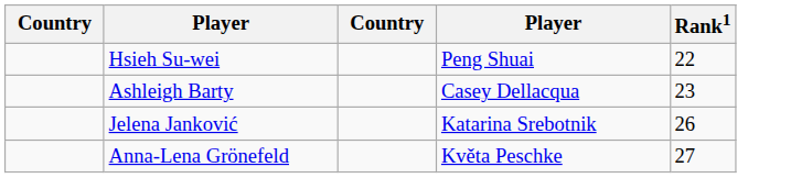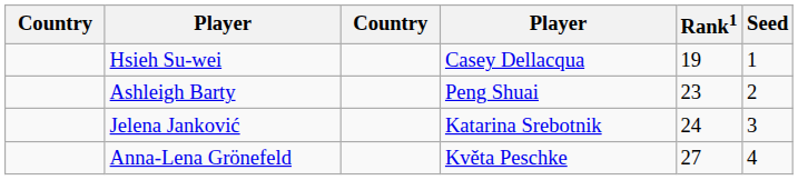+ column: Seed | 1 | 2 | 3 | 4
Hsieh Su-wei | column 4: Peng Shuai -> Casey Dellacqua
Hsieh Su-wei | Rank1: 22 -> 19
Ashleigh Barty | column 4: Casey Dellacqua -> Peng Shuai
Jelena Janković | Rank1: 26 -> 24
